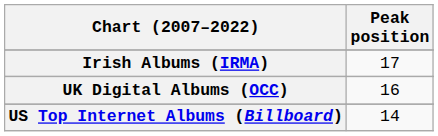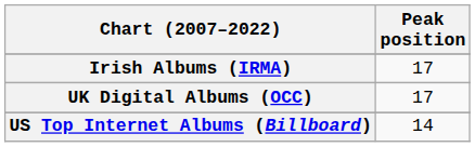UK Digital Albums (OCC) | Peak position: 16 -> 17
